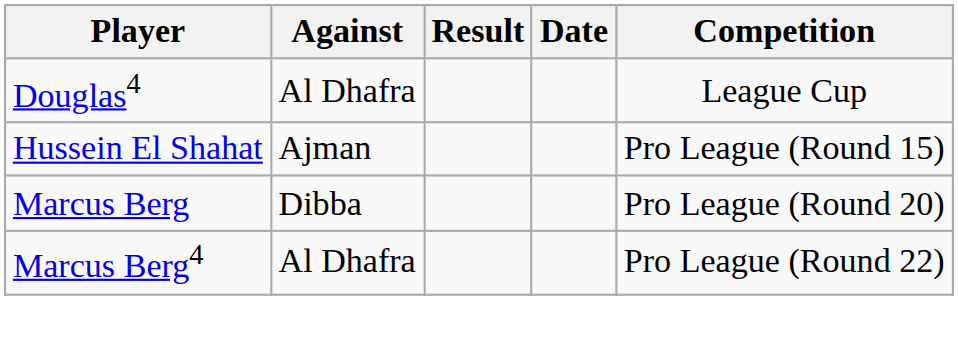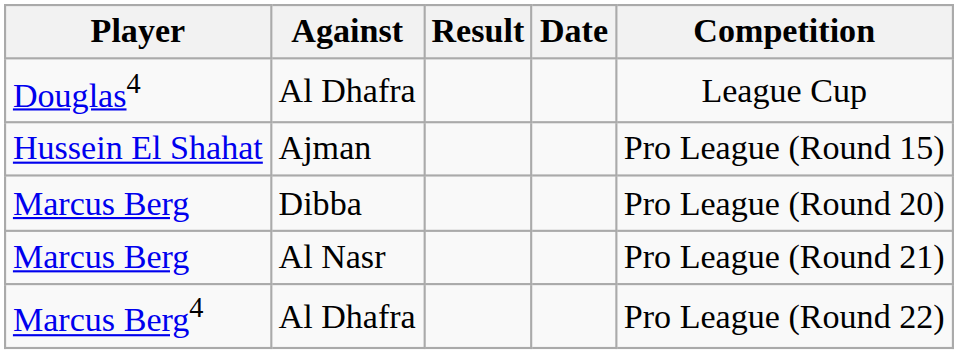+ row: Marcus Berg | Al Nasr | Pro League (Round 21)
